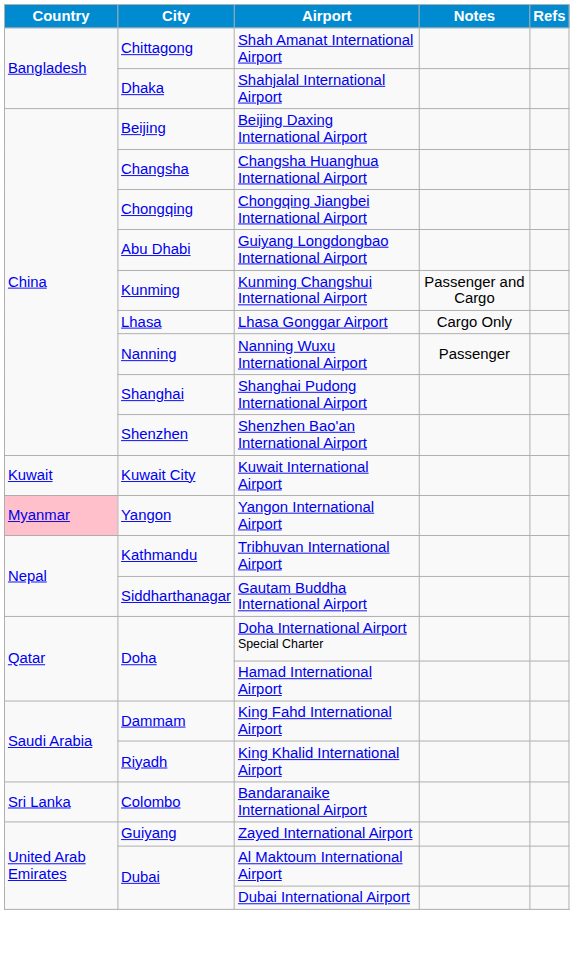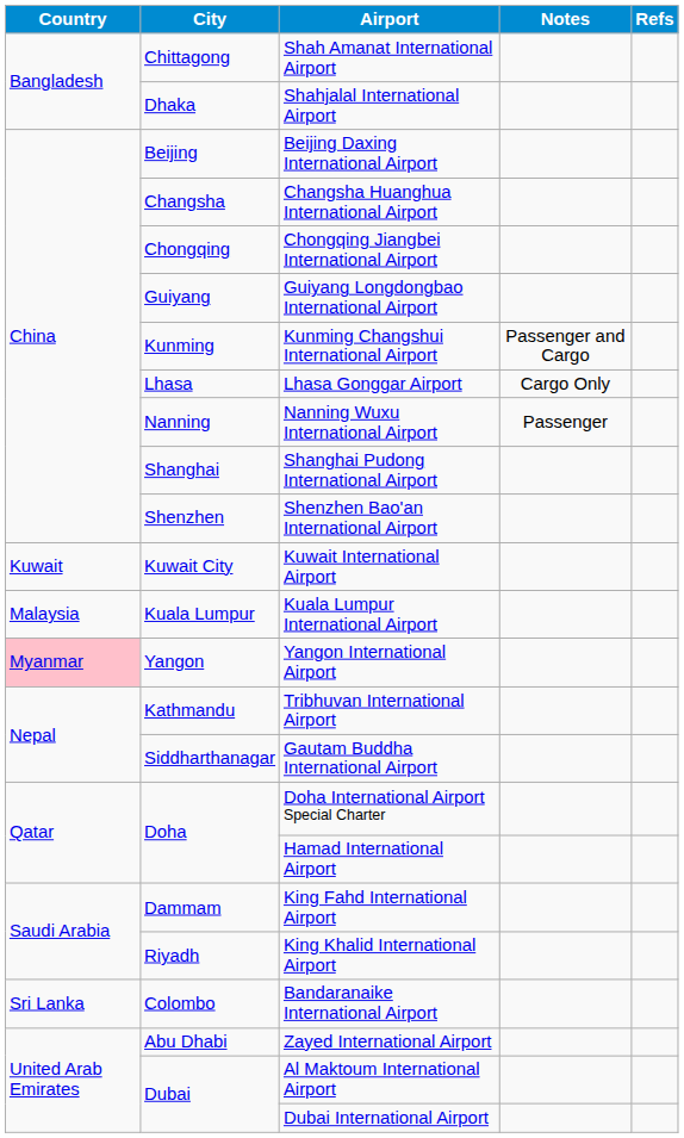Guiyang Longdongbao International Airport | City: Abu Dhabi -> Guiyang
+ row: Malaysia | Kuala Lumpur | Kuala Lumpur International Airport
Zayed International Airport | City: Guiyang -> Abu Dhabi
